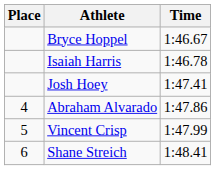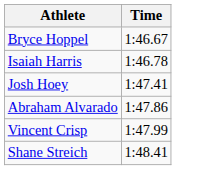- column: Place | 4 | 5 | 6
